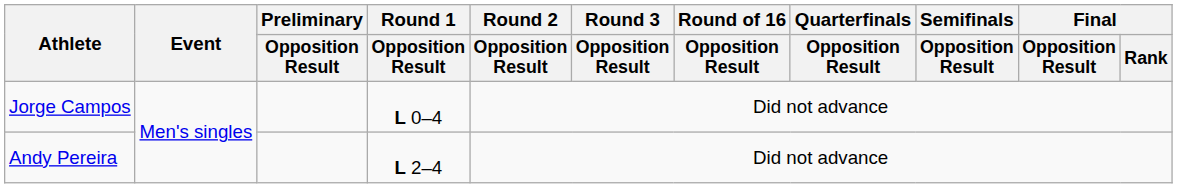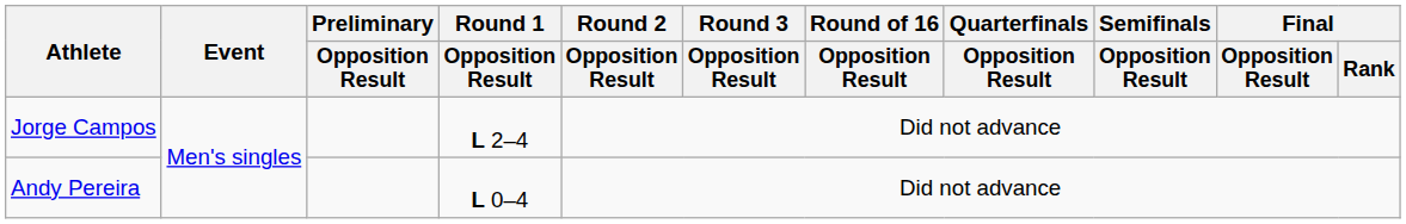Jorge Campos | Round 1 / Opposition Result: L 0–4 -> L 2–4
Andy Pereira | Round 1 / Opposition Result: L 2–4 -> L 0–4
